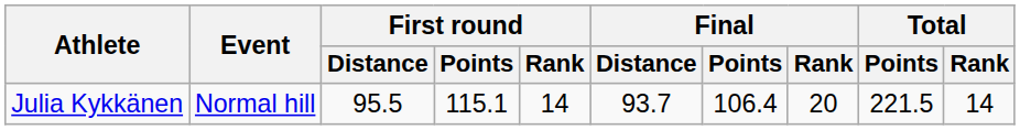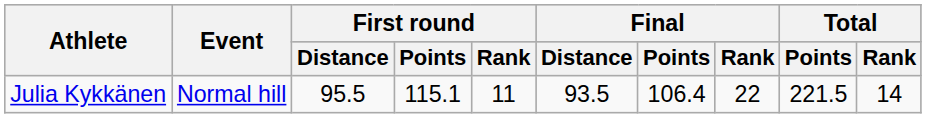Julia Kykkänen | First round / Rank: 14 -> 11
Julia Kykkänen | Final / Distance: 93.7 -> 93.5
Julia Kykkänen | Final / Rank: 20 -> 22
